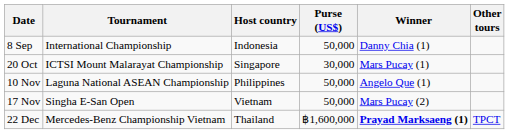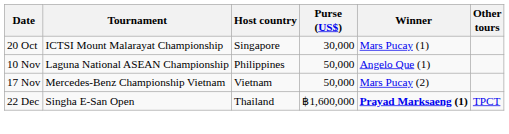- row: 8 Sep | International Championship | Indonesia | 50,000 | Danny Chia (1)
17 Nov | Tournament: Singha E-San Open -> Mercedes-Benz Championship Vietnam
22 Dec | Tournament: Mercedes-Benz Championship Vietnam -> Singha E-San Open
